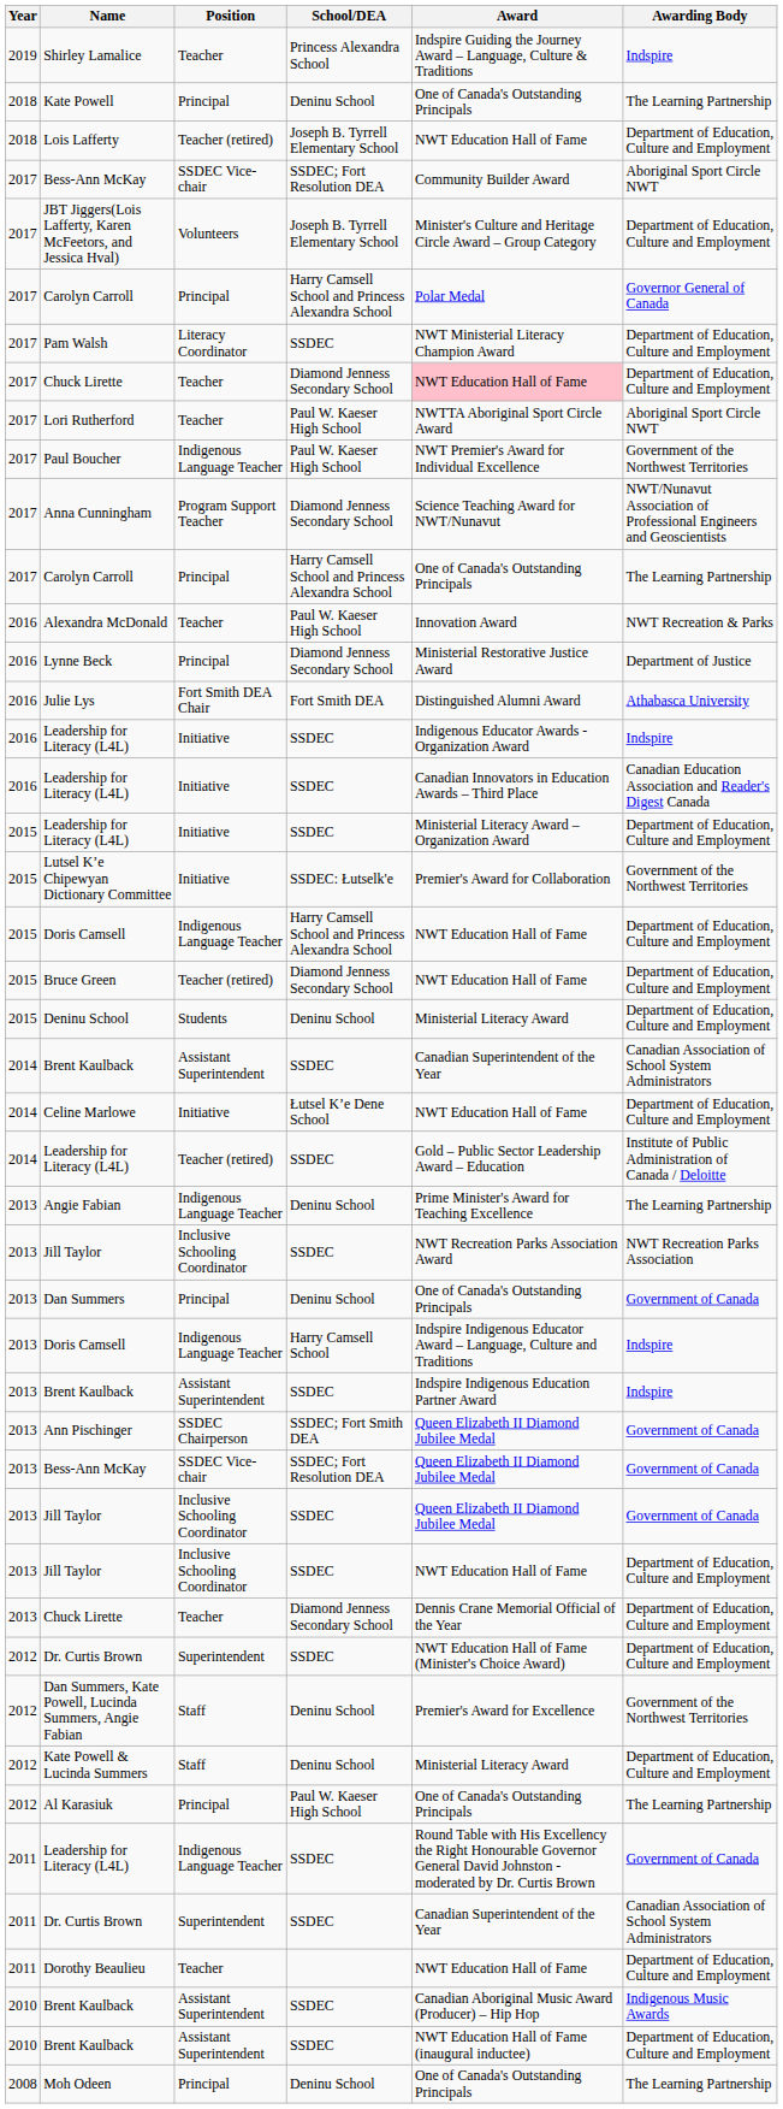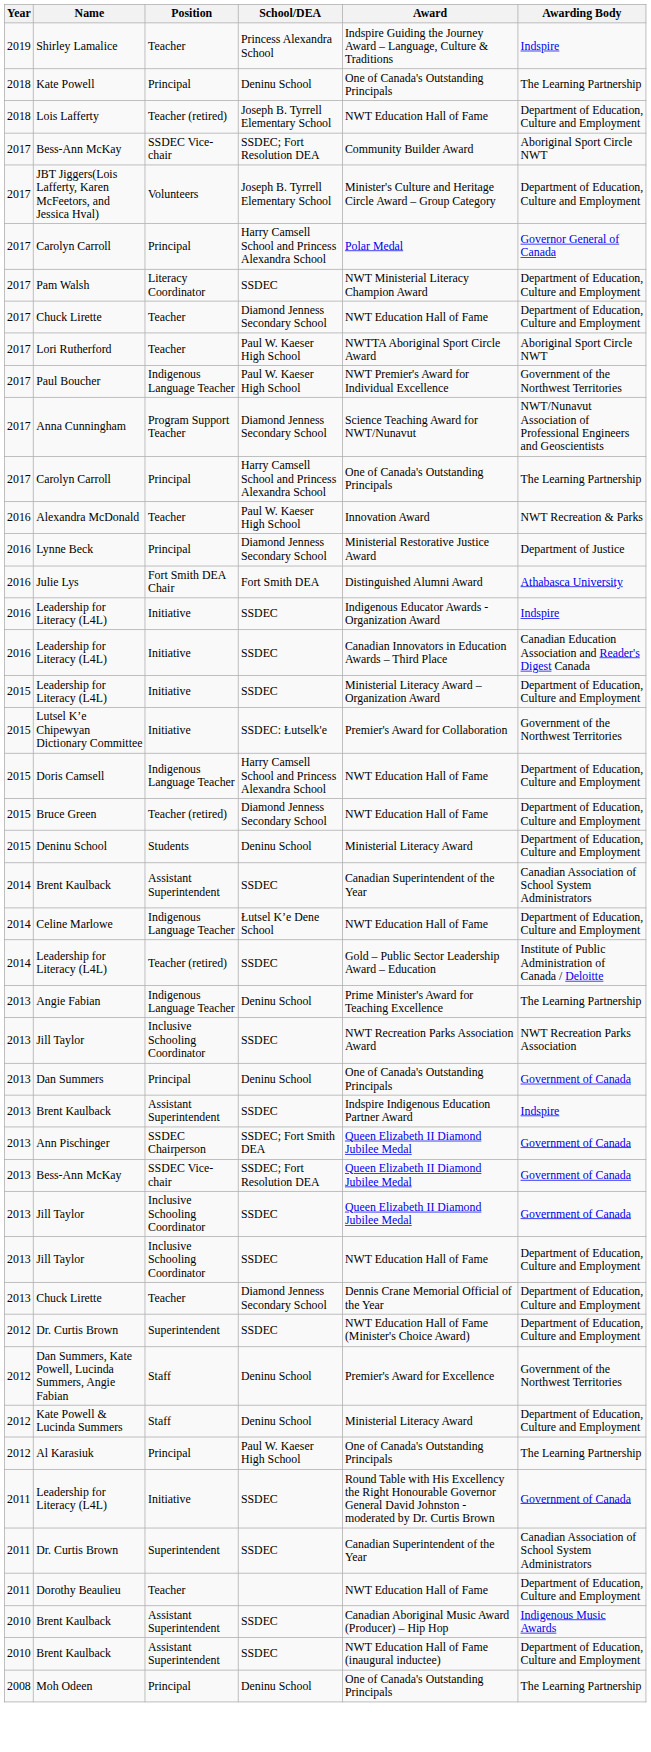2017 / Chuck Lirette | Award: pink background -> no background
Celine Marlowe | Position: Initiative -> Indigenous Language Teacher
- row: 2013 | Doris Camsell | Indigenous Language Teacher | Harry Camsell School | Indspire Indigenous Educator Award – Language, Culture and Traditions | Indspire
2011 / Leadership for Literacy (L4L) | Position: Indigenous Language Teacher -> Initiative
